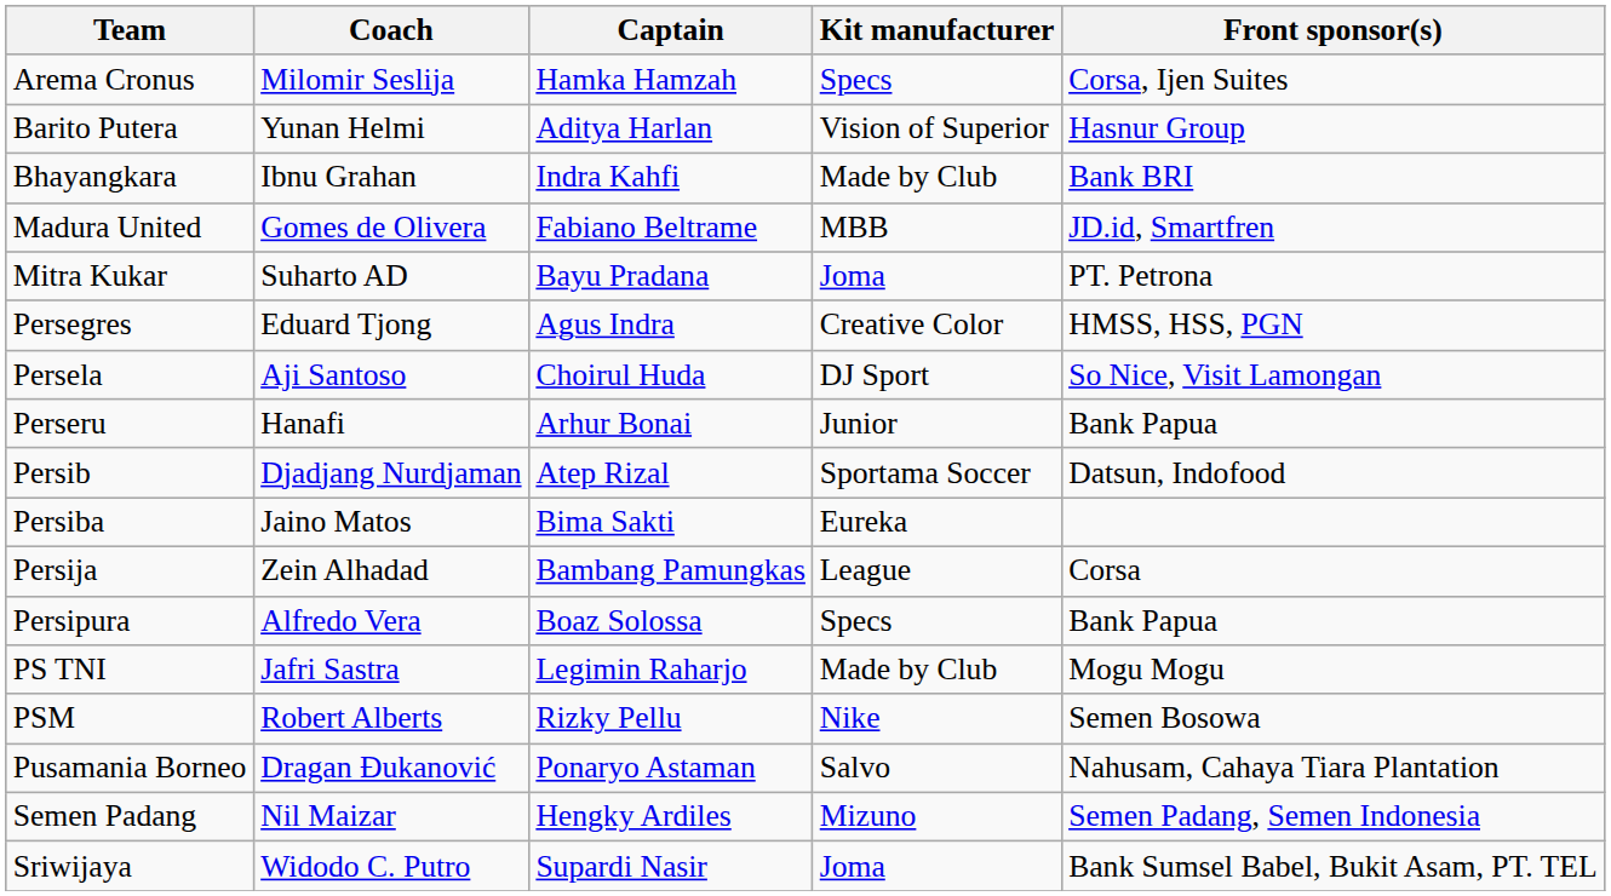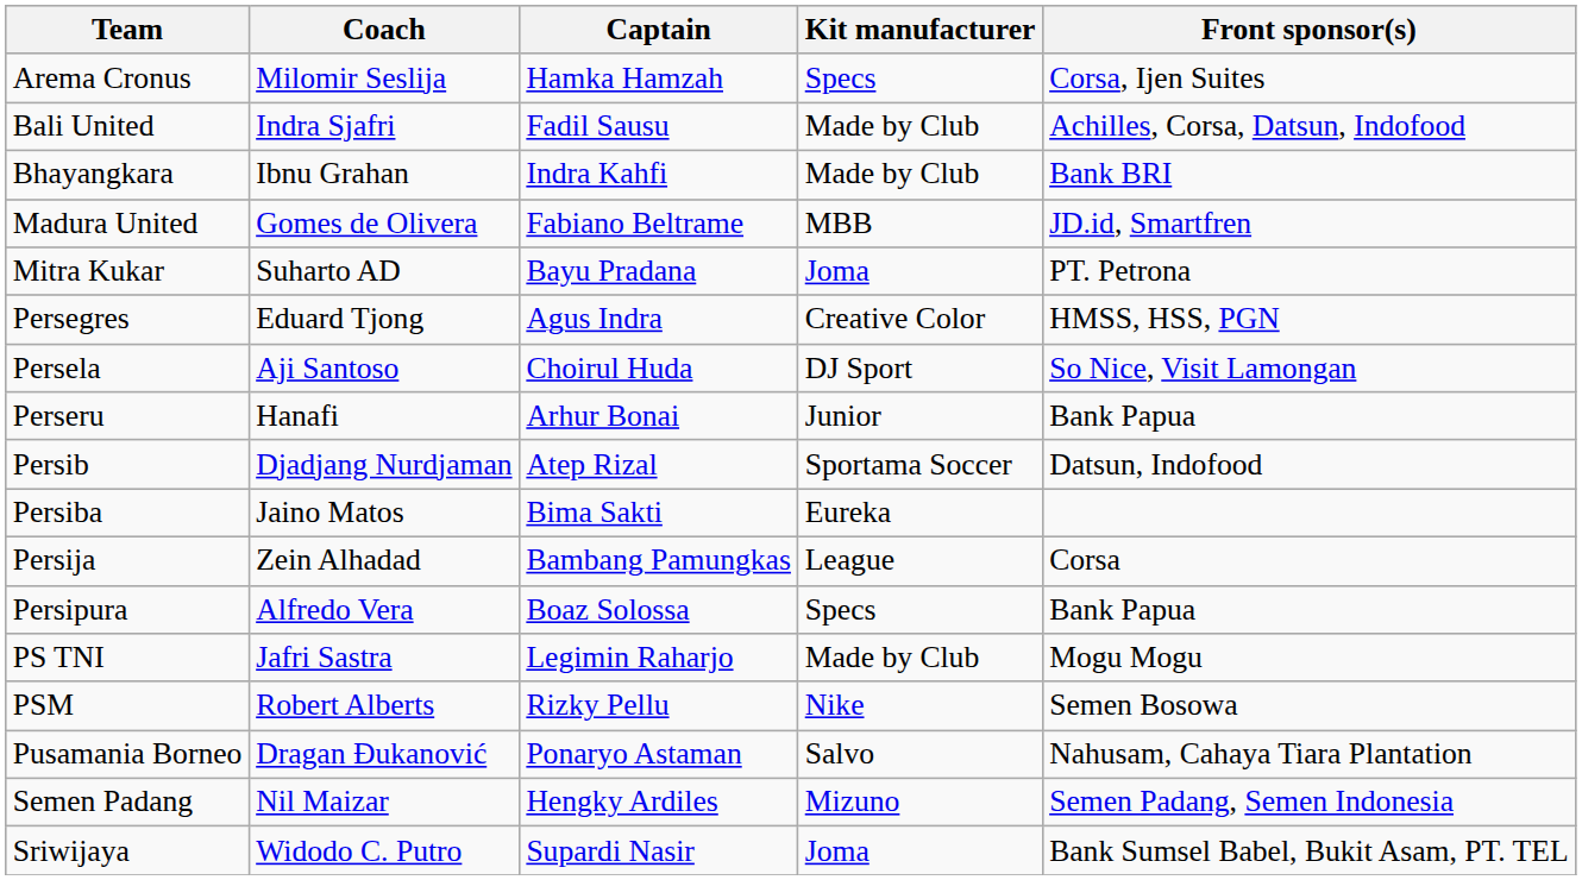+ row: Bali United | Indra Sjafri | Fadil Sausu | Made by Club | Achilles, Corsa, Datsun, Indofood
- row: Barito Putera | Yunan Helmi | Aditya Harlan | Vision of Superior | Hasnur Group
